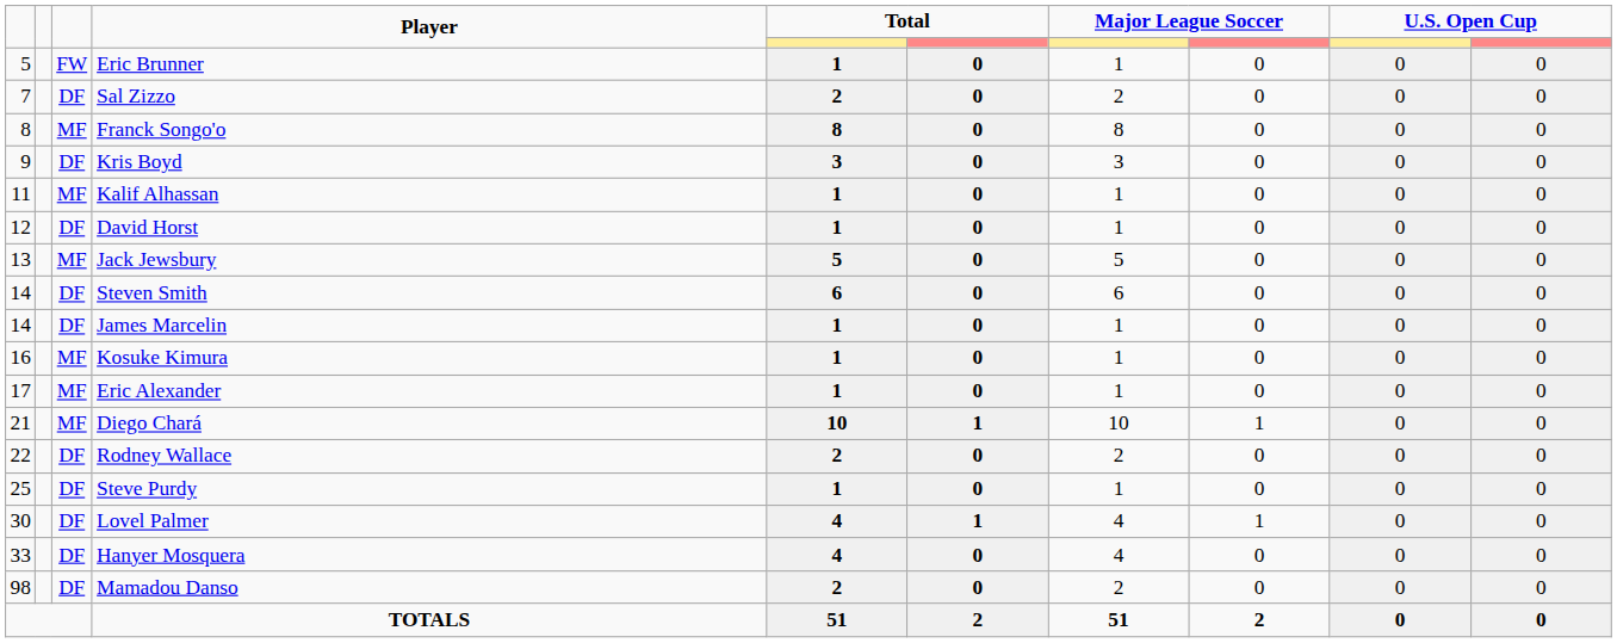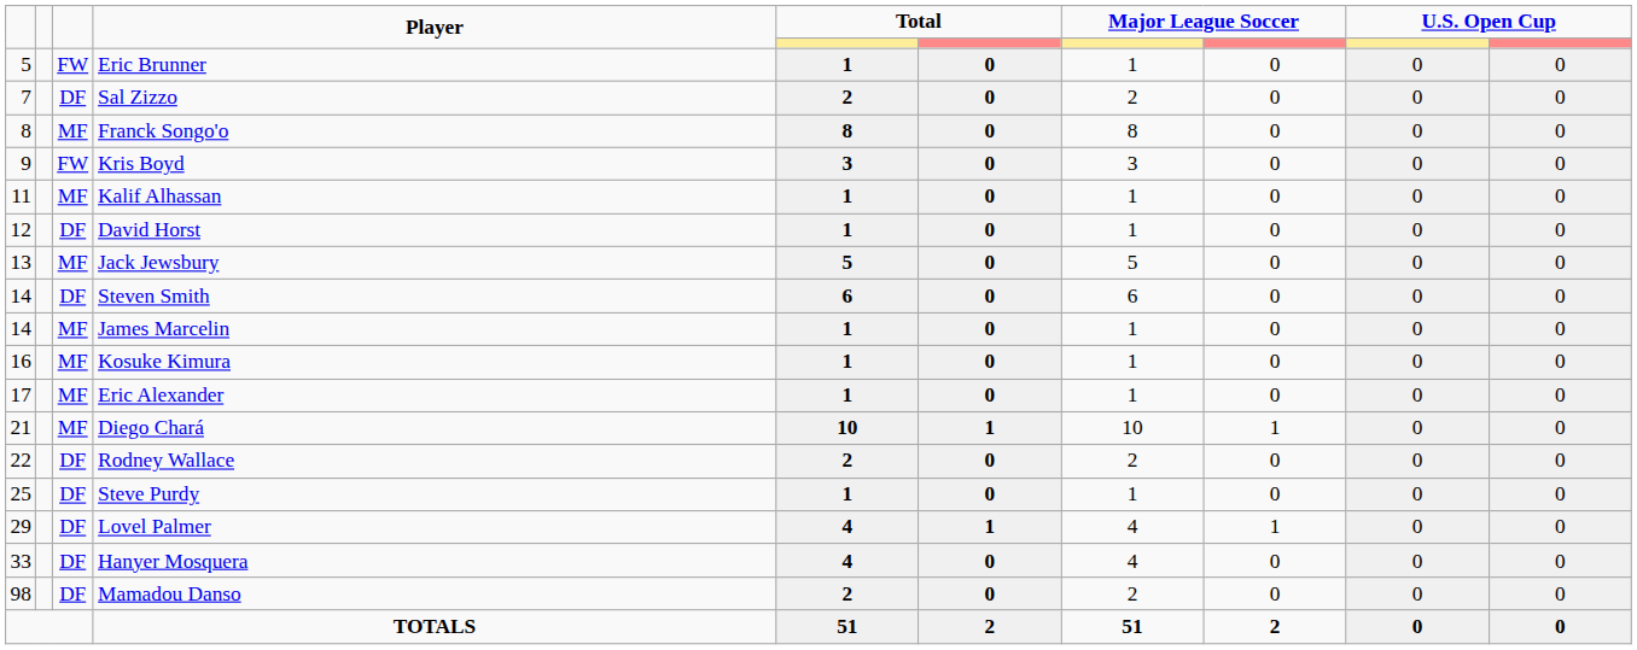Kris Boyd | column 3: DF -> FW
James Marcelin | column 3: DF -> MF
Lovel Palmer | column 1: 30 -> 29
